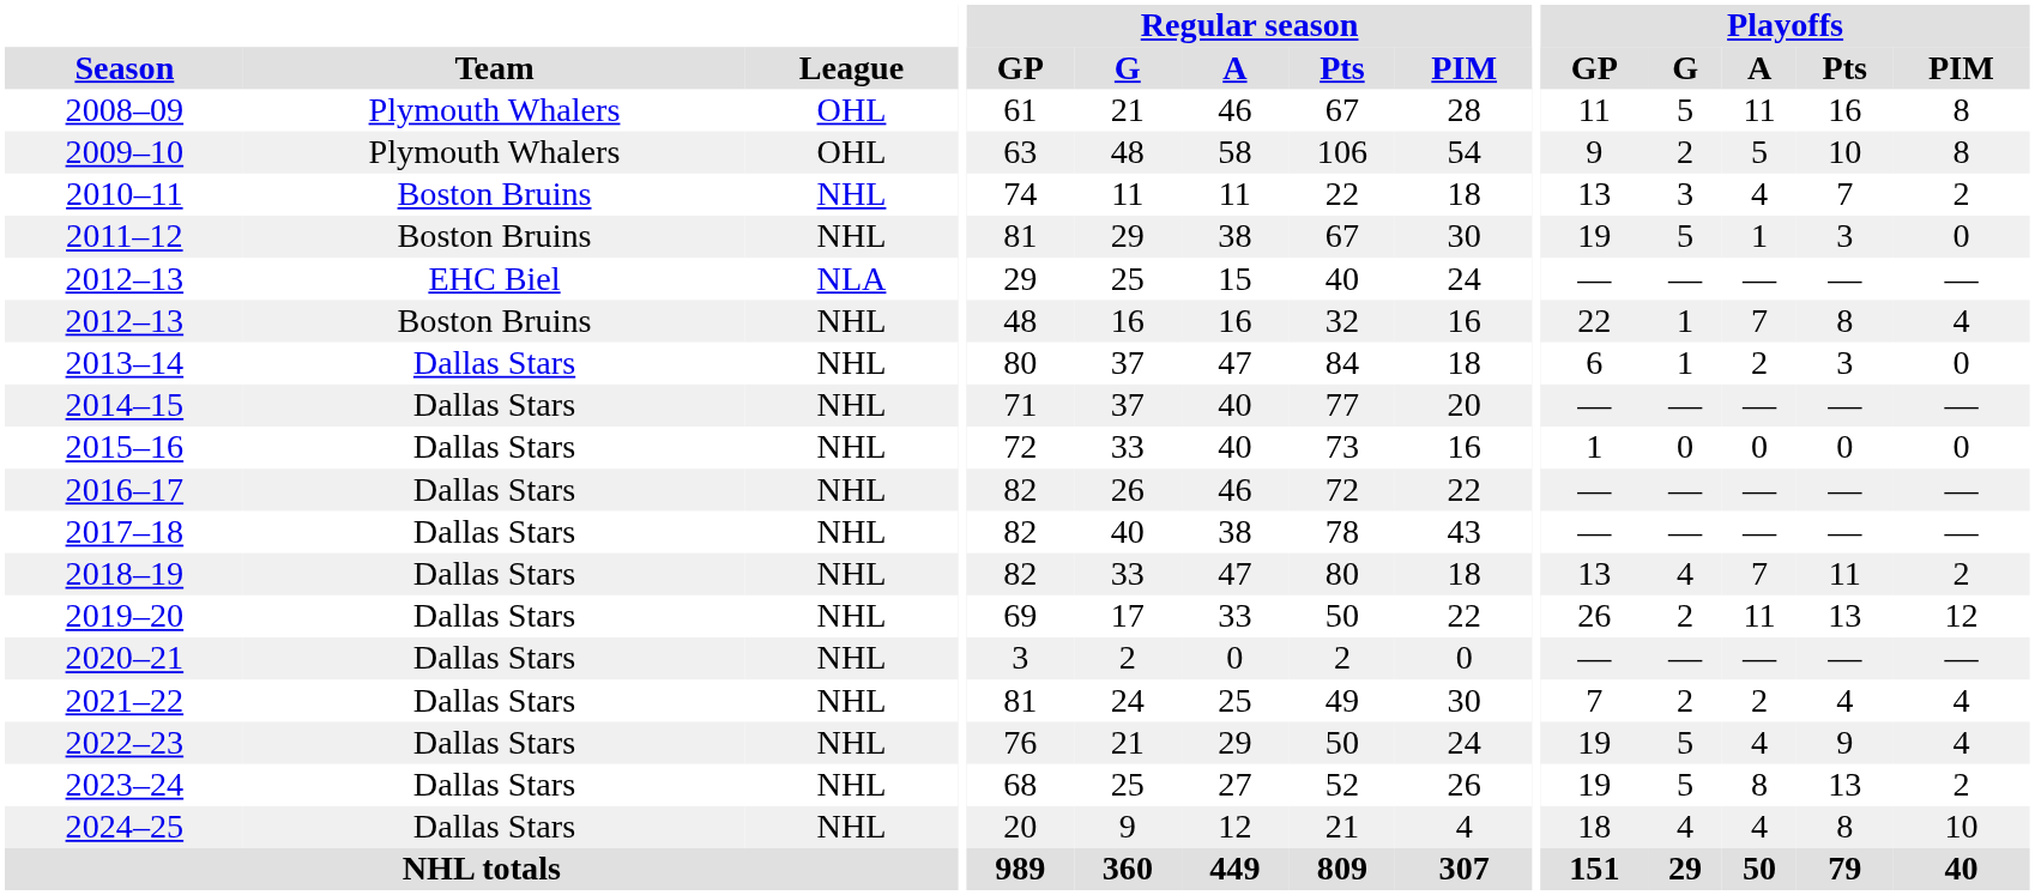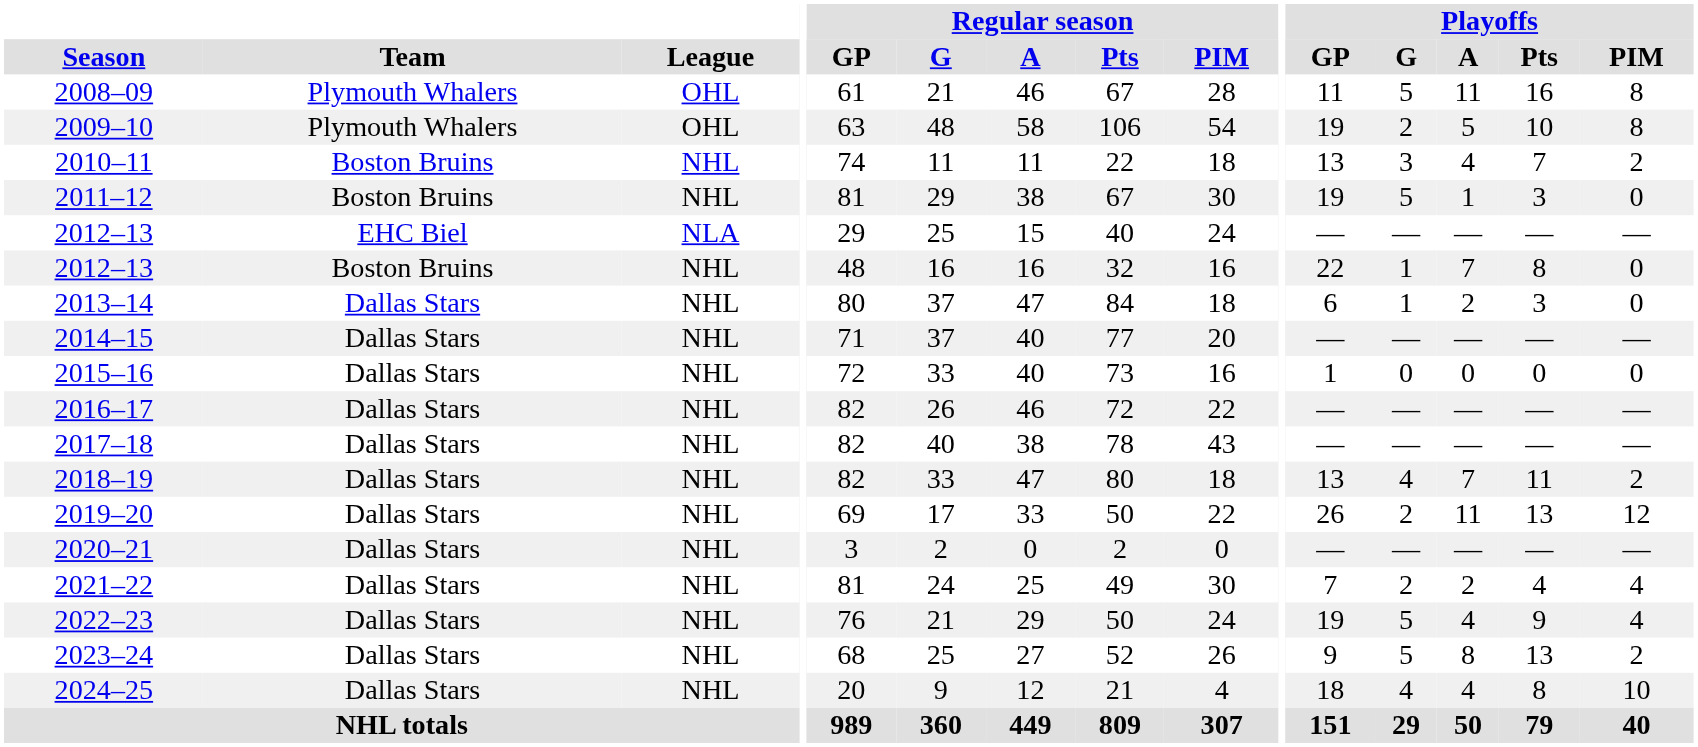2009–10 | Playoffs / GP: 9 -> 19
2012–13 / Boston Bruins | Playoffs / PIM: 4 -> 0
2023–24 | Playoffs / GP: 19 -> 9
